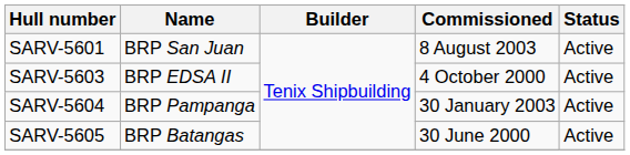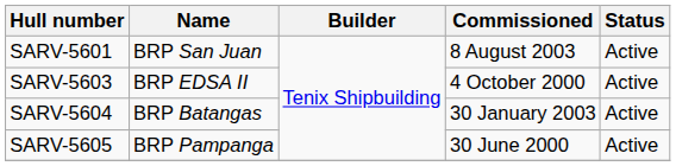SARV-5604 | Name: BRP Pampanga -> BRP Batangas
SARV-5605 | Name: BRP Batangas -> BRP Pampanga
